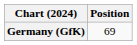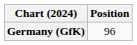Germany (GfK) | Position: 69 -> 96
